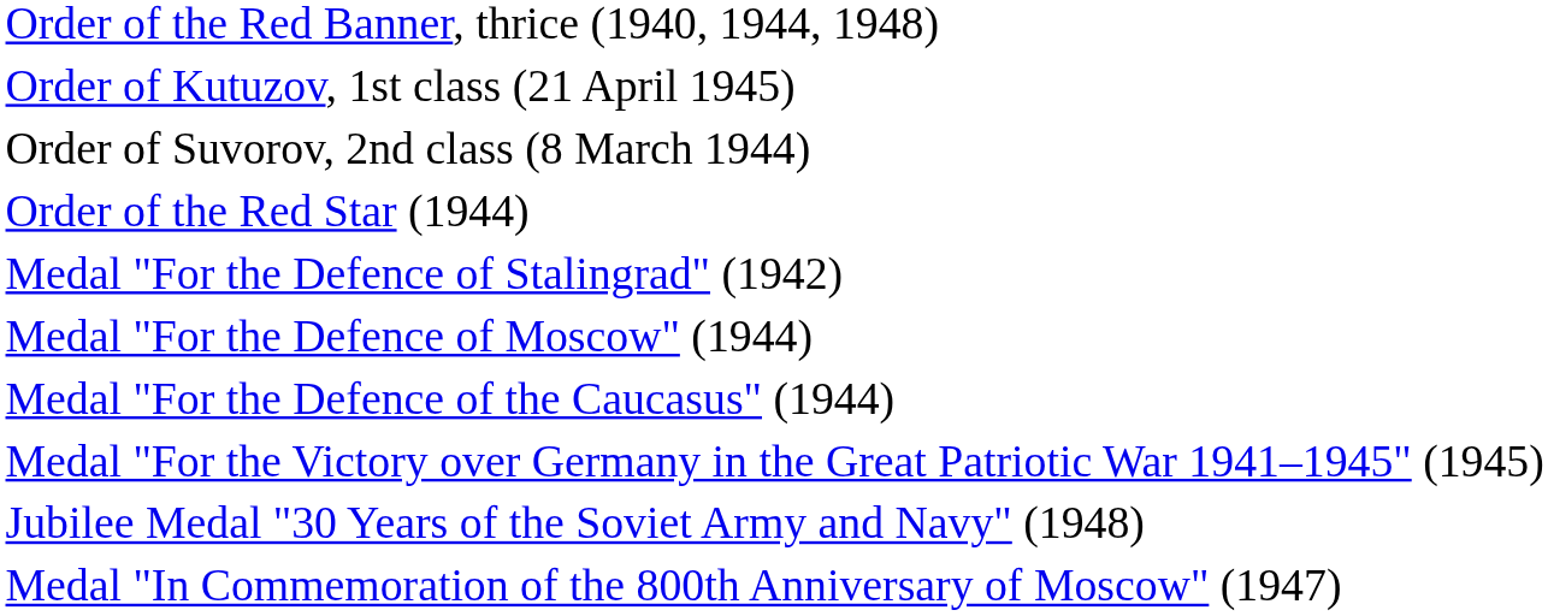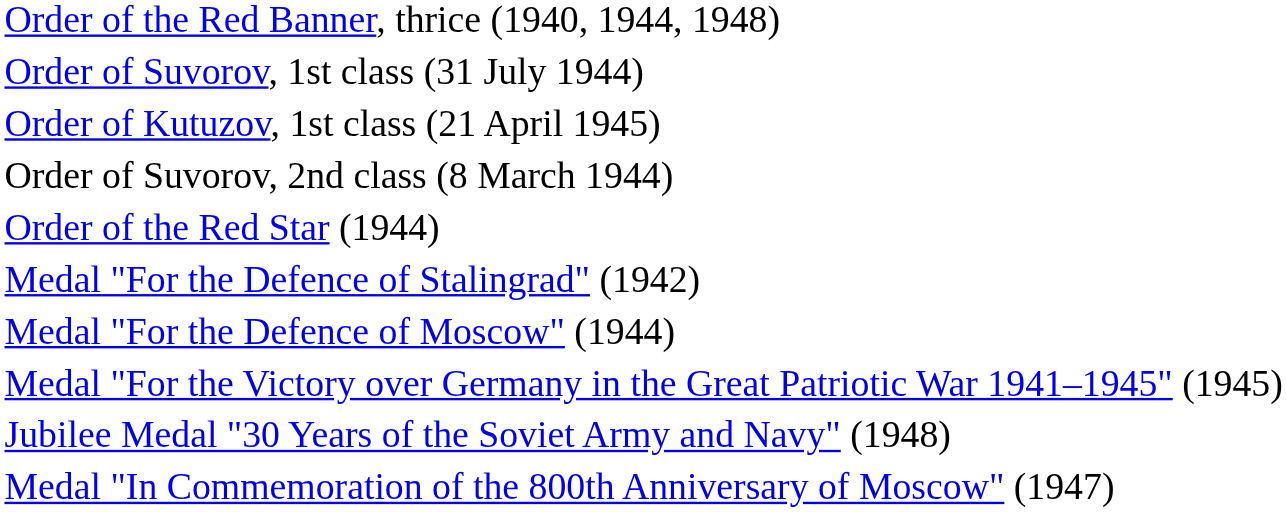+ row: Order of Suvorov, 1st class (31 July 1944)
- row: Medal "For the Defence of the Caucasus" (1944)
